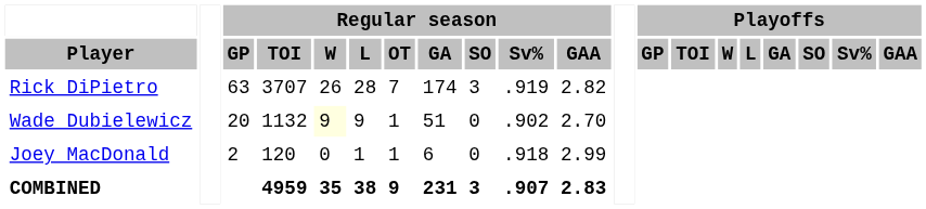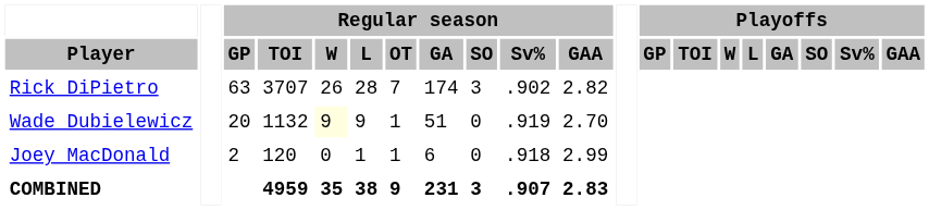Rick DiPietro | Regular season / Sv%: .919 -> .902
Wade Dubielewicz | Regular season / Sv%: .902 -> .919
